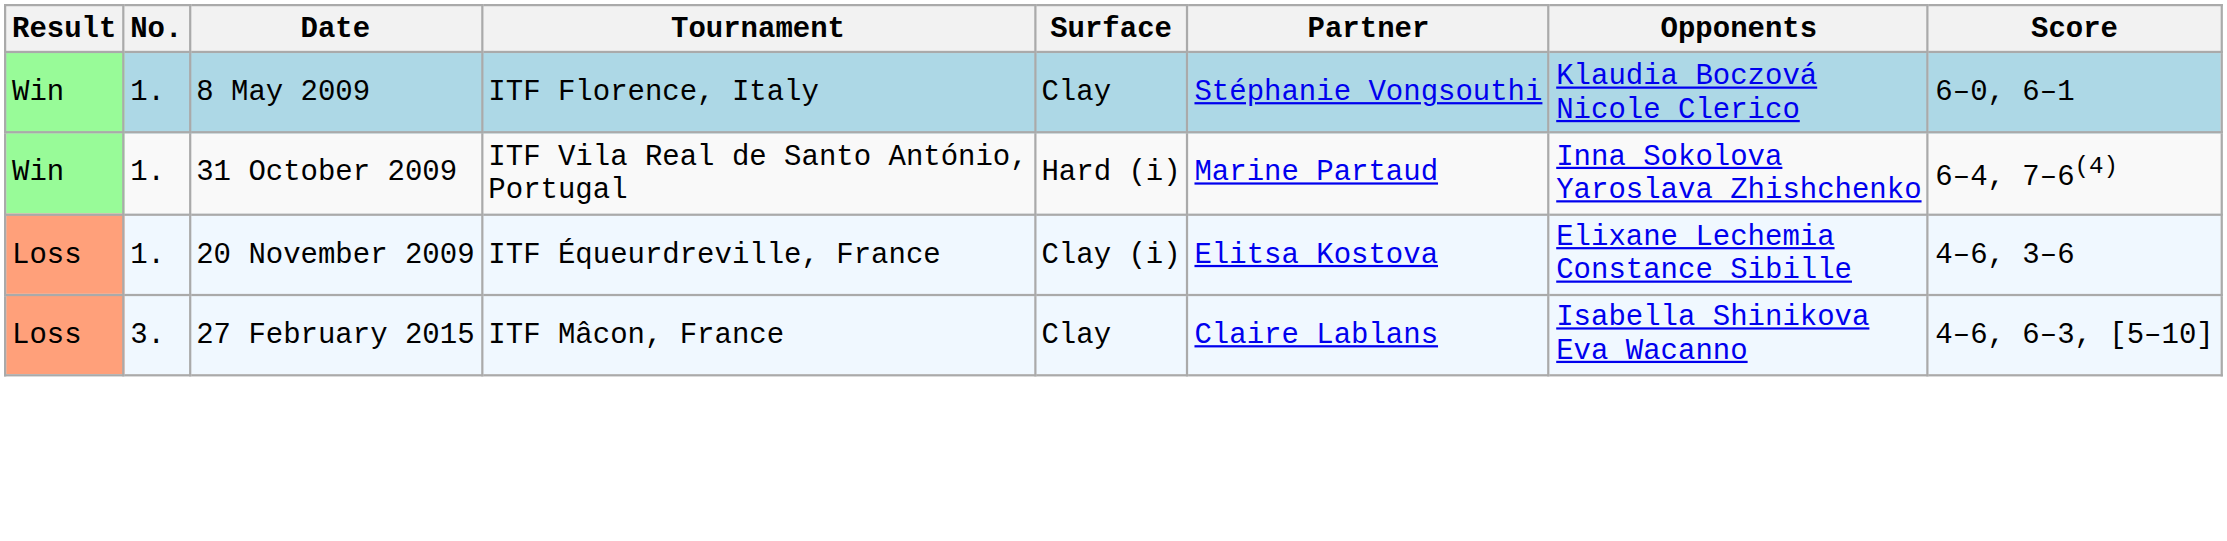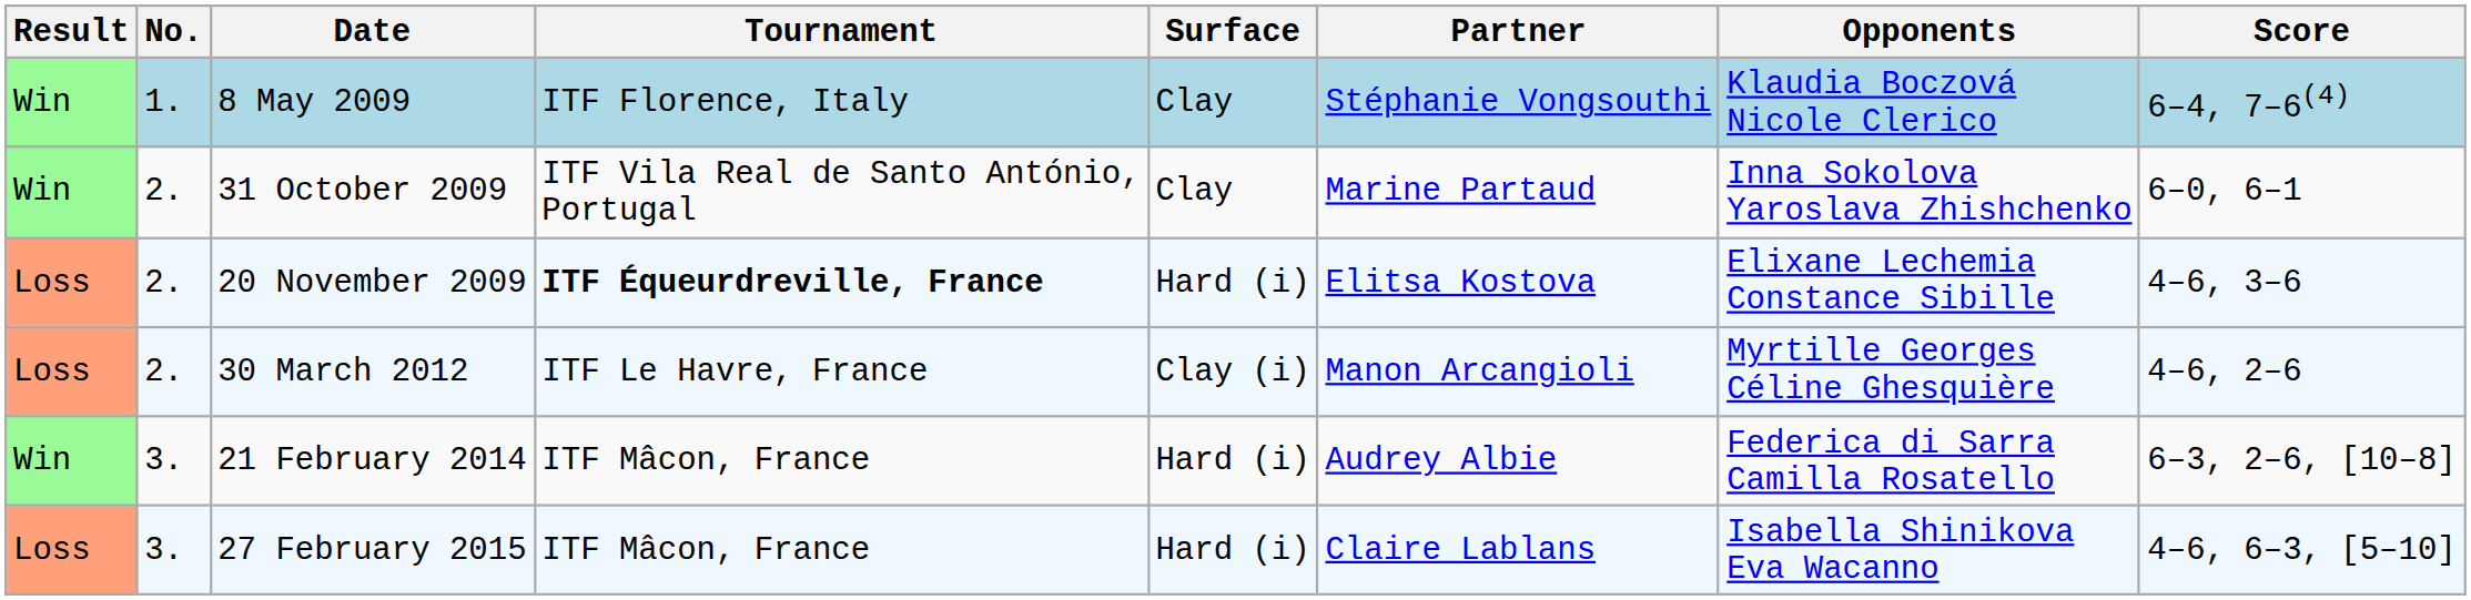8 May 2009 | Score: 6–0, 6–1 -> 6–4, 7–6(4)
31 October 2009 | No.: 1. -> 2.
31 October 2009 | Surface: Hard (i) -> Clay
31 October 2009 | Score: 6–4, 7–6(4) -> 6–0, 6–1
20 November 2009 | No.: 1. -> 2.
20 November 2009 | Tournament: normal -> bold
20 November 2009 | Surface: Clay (i) -> Hard (i)
+ row: Loss | 2. | 30 March 2012 | ITF Le Havre, France | Clay (i) | Manon Arcangioli | Myrtille Georges Céline Ghesquière | 4–6, 2–6
+ row: Win | 3. | 21 February 2014 | ITF Mâcon, France | Hard (i) | Audrey Albie | Federica di Sarra Camilla Rosatello | 6–3, 2–6, [10–8]
27 February 2015 | Surface: Clay -> Hard (i)
